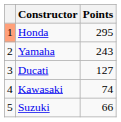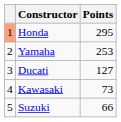Yamaha | Points: 243 -> 253
Kawasaki | Points: 74 -> 73
